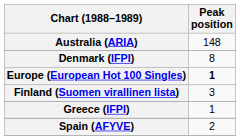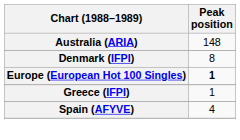- row: Finland (Suomen virallinen lista) | 3
Spain (AFYVE) | Peak position: 2 -> 4
